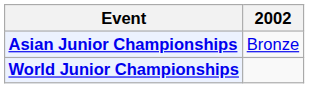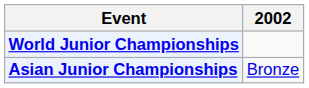rows swapped: Asian Junior Championships <-> World Junior Championships
